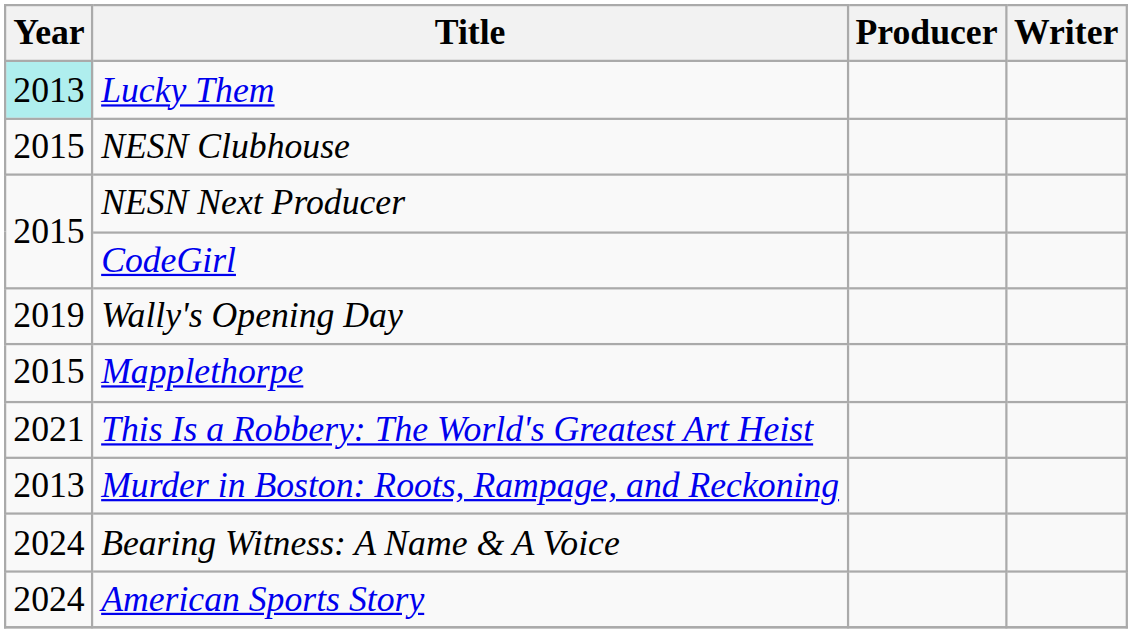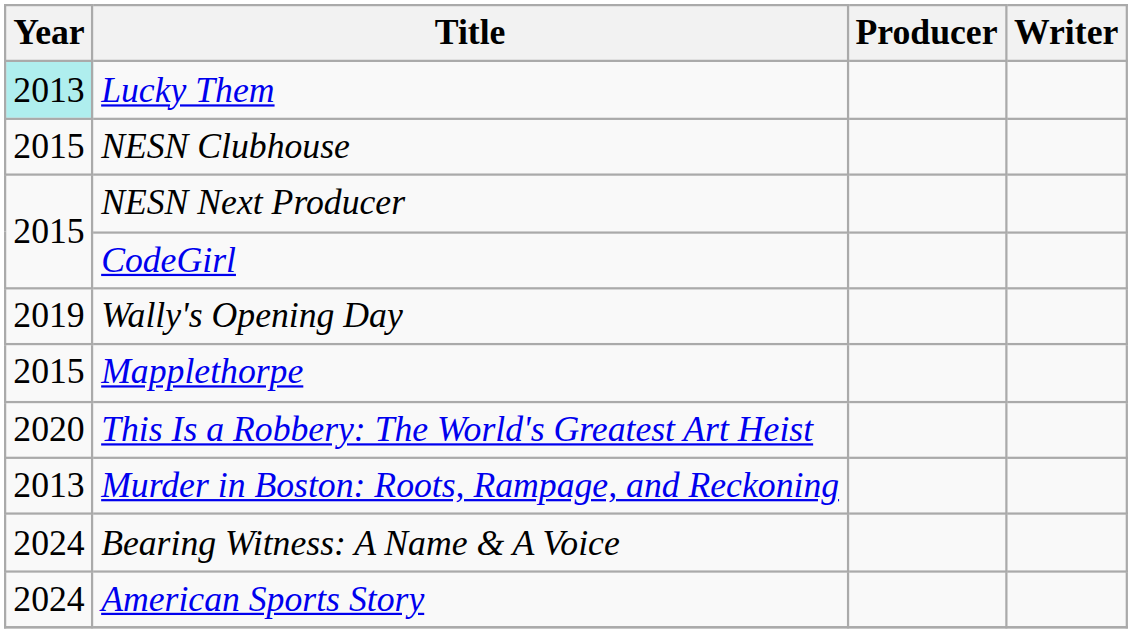This Is a Robbery: The World's Greatest Art Heist | Year: 2021 -> 2020
